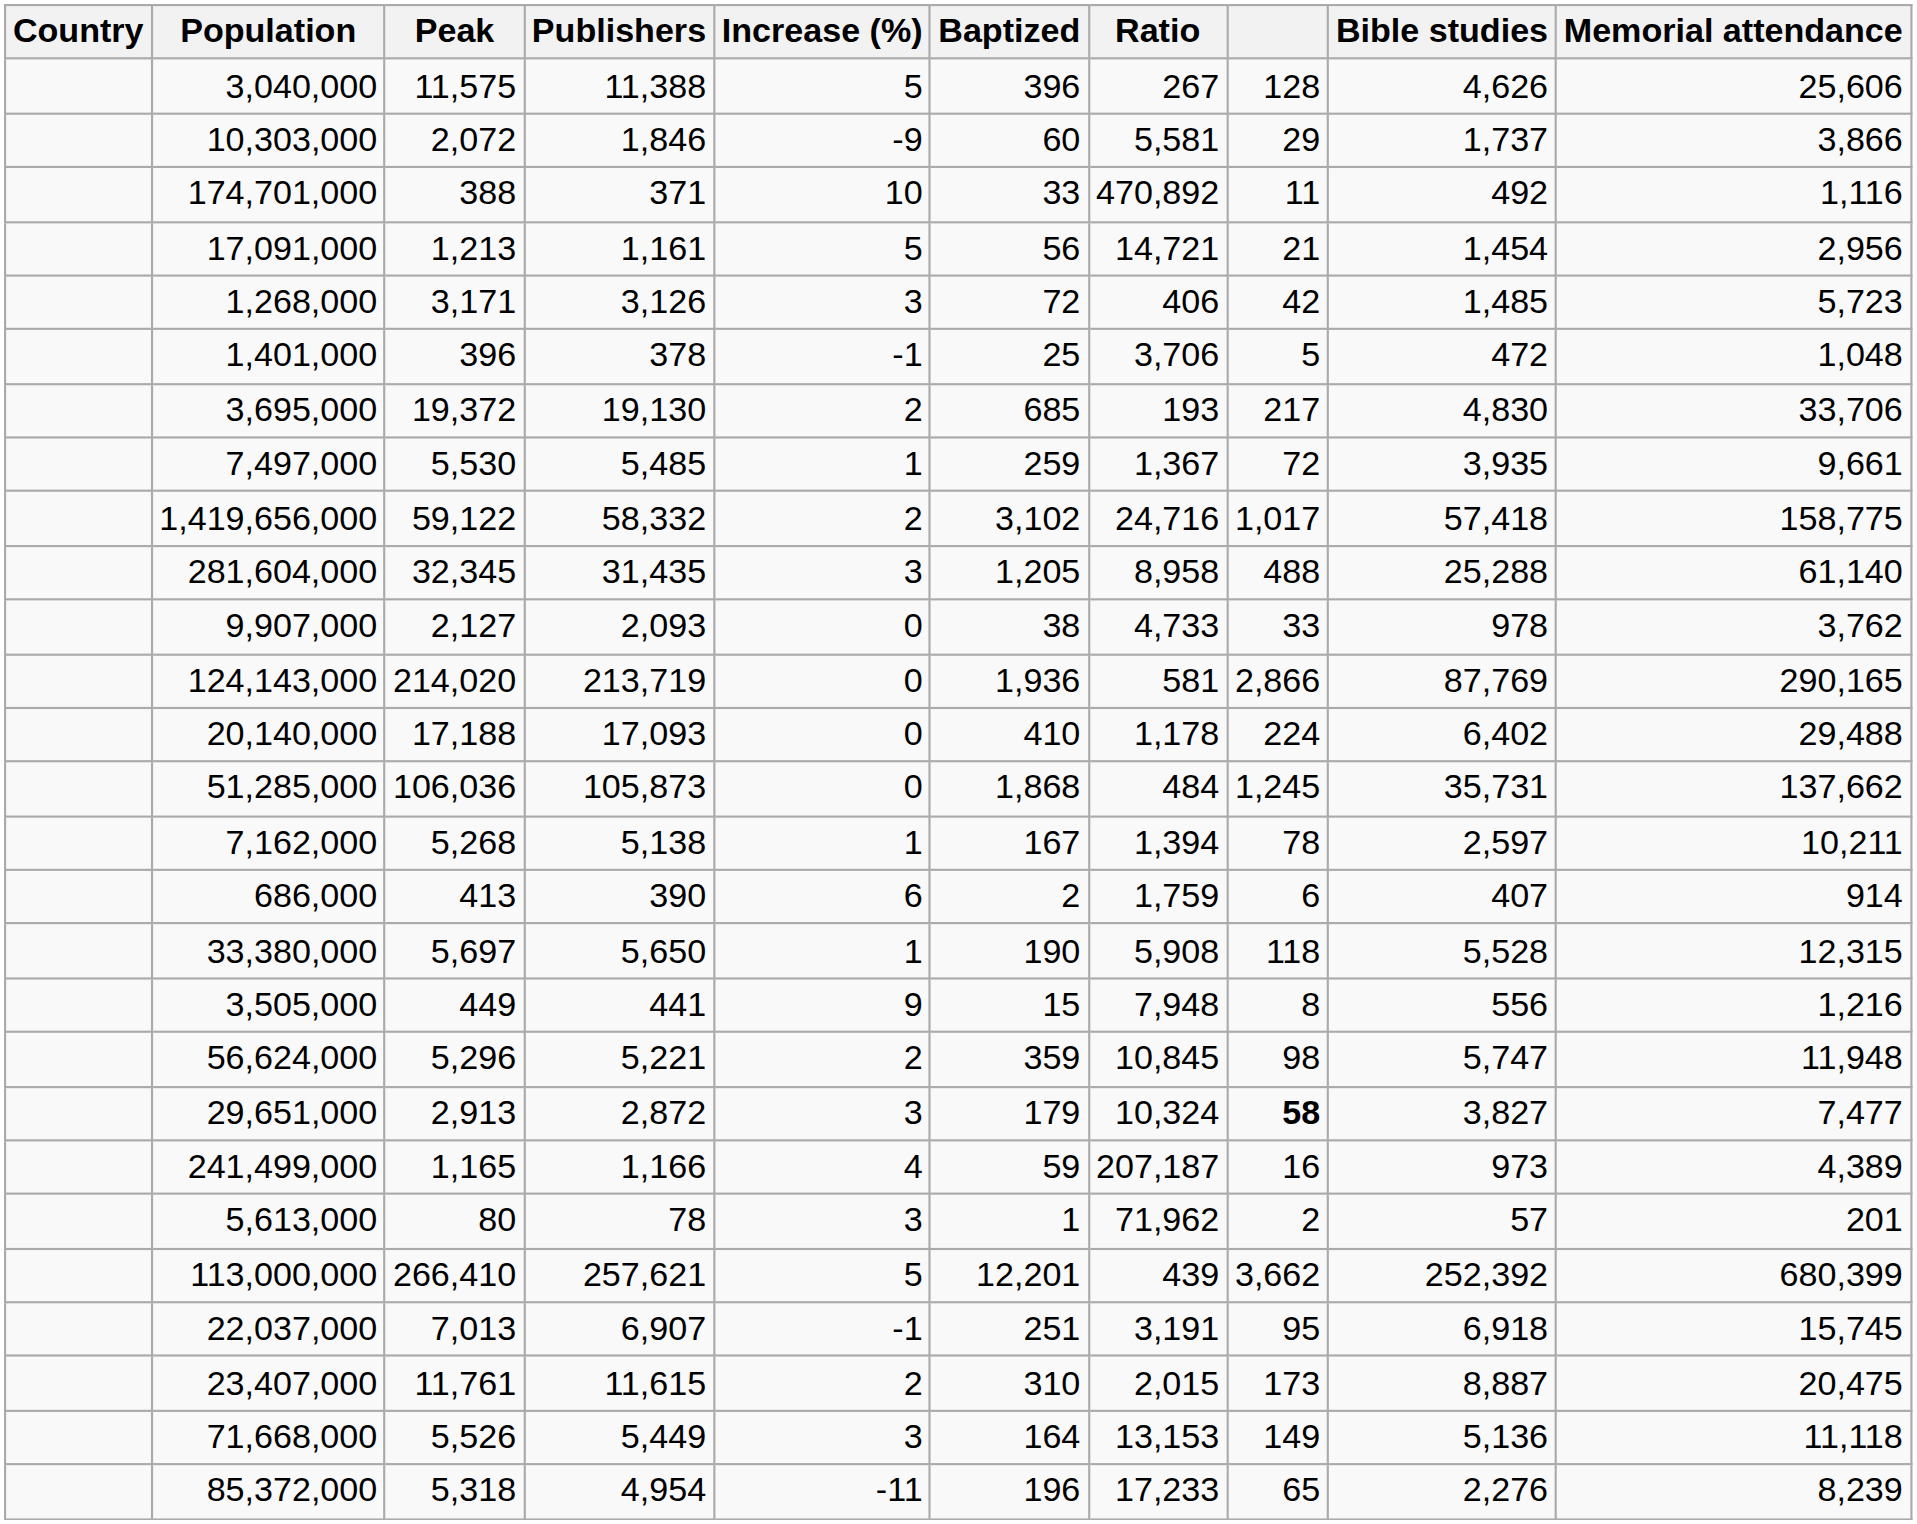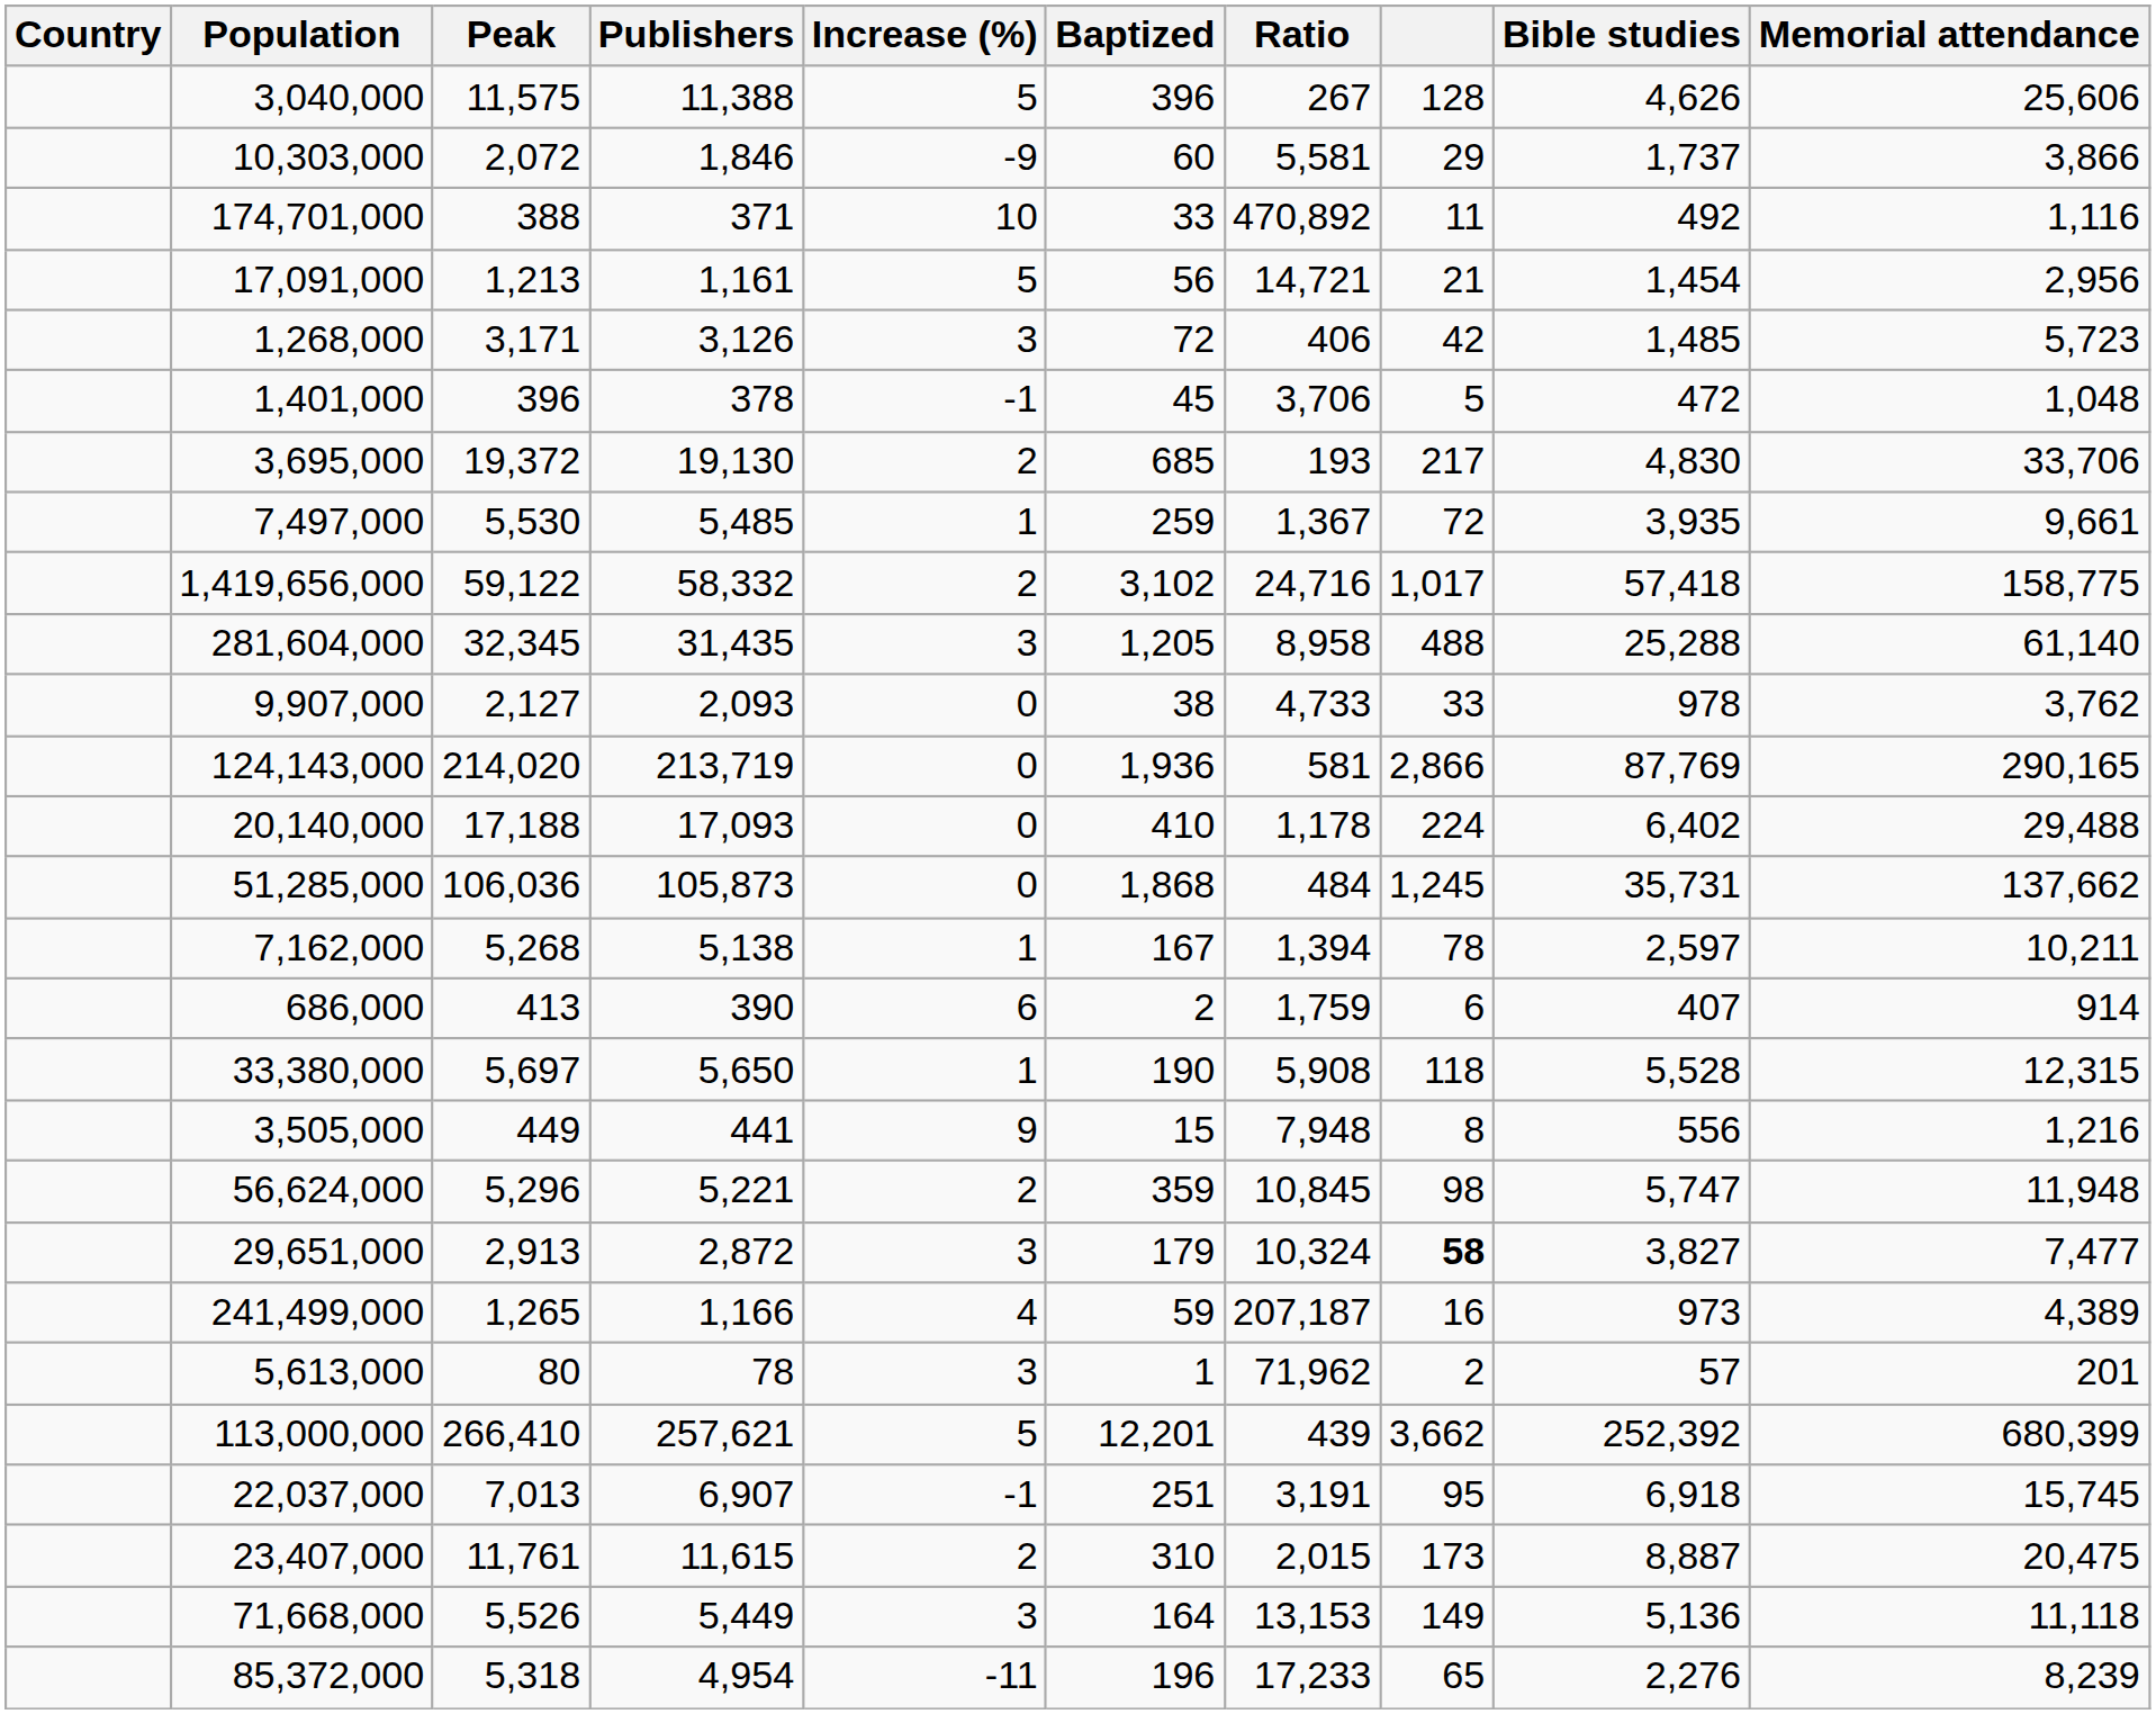1,401,000 | Baptized: 25 -> 45
241,499,000 | Peak: 1,165 -> 1,265
